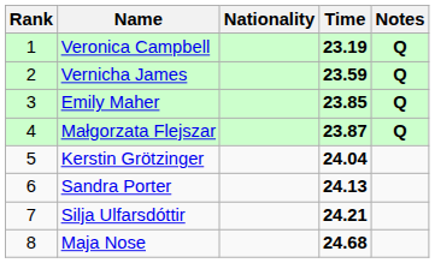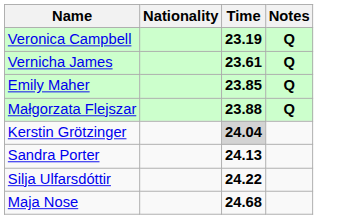- column: Rank | 1 | 2 | 3 | 4 | 5 | 6 | 7 | 8
Vernicha James | Time: 23.59 -> 23.61
Małgorzata Flejszar | Time: 23.87 -> 23.88
Kerstin Grötzinger | Time: no background -> lightgrey background
Silja Ulfarsdóttir | Time: 24.21 -> 24.22
